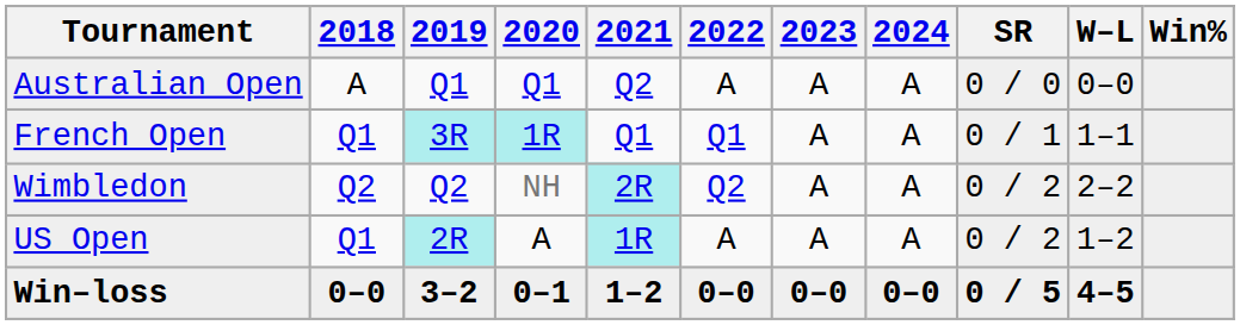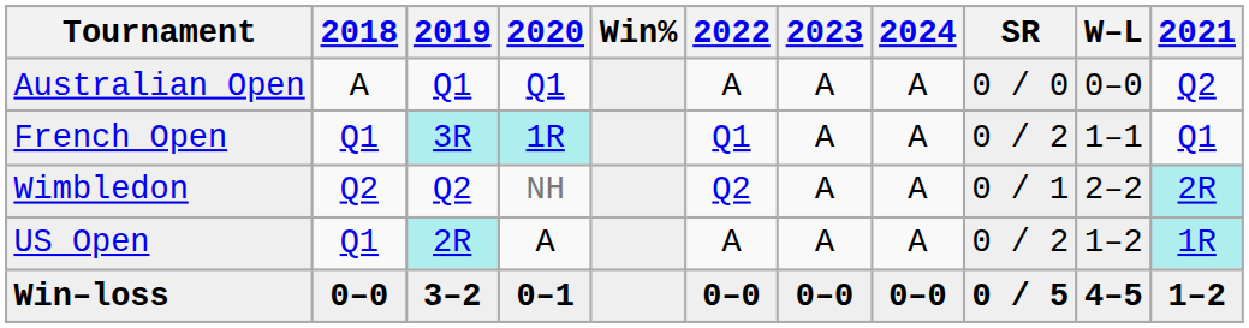columns swapped: 2021 <-> Win%
French Open | SR: 0 / 1 -> 0 / 2
Wimbledon | SR: 0 / 2 -> 0 / 1
